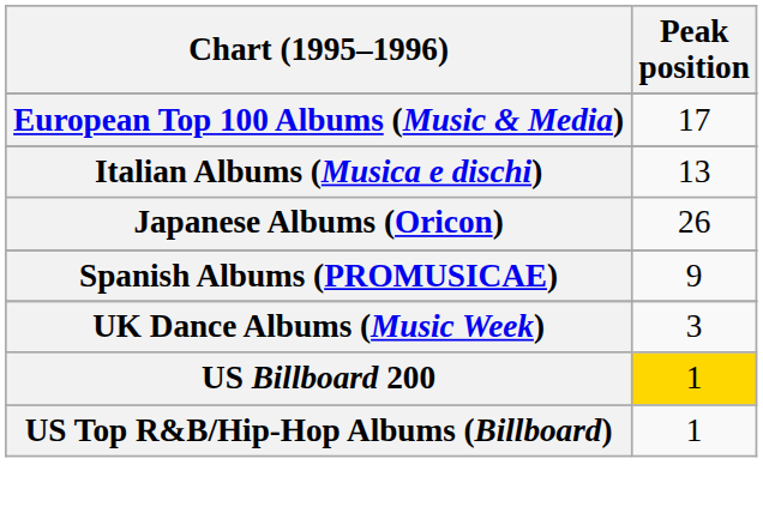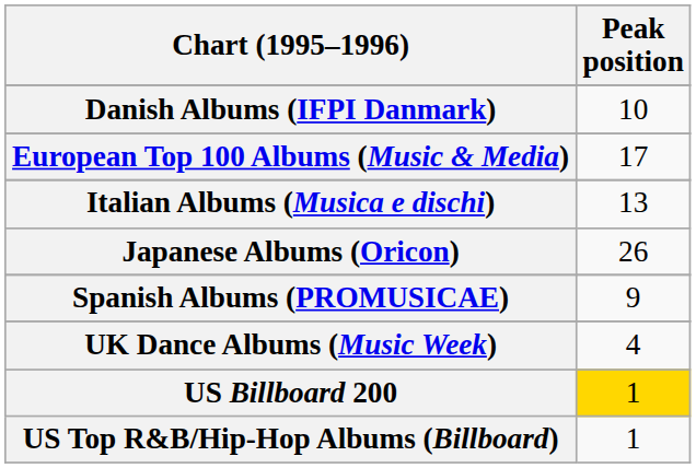+ row: Danish Albums (IFPI Danmark) | 10
UK Dance Albums (Music Week) | Peak position: 3 -> 4
